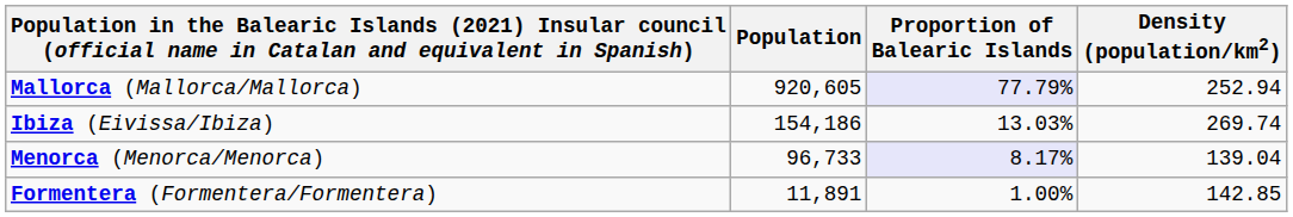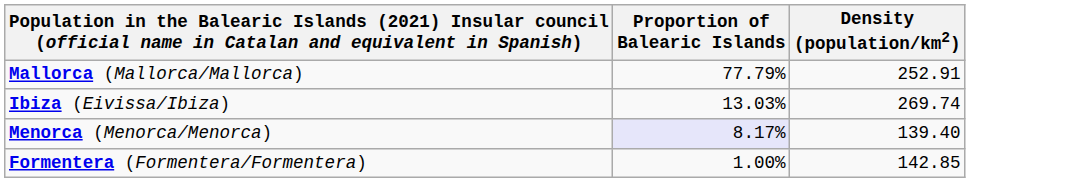- column: Population | 920,605 | 154,186 | 96,733 | 11,891
Mallorca (Mallorca/Mallorca) | Proportion of Balearic Islands: lavender background -> no background
Mallorca (Mallorca/Mallorca) | Density (population/km2): 252.94 -> 252.91
Menorca (Menorca/Menorca) | Density (population/km2): 139.04 -> 139.40
